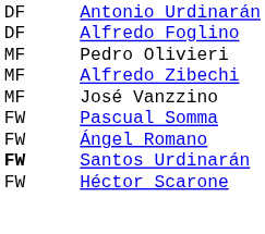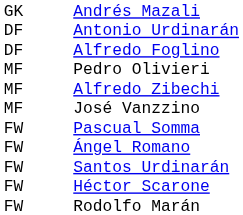+ row: GK | Andrés Mazali
Santos Urdinarán | column 1: bold -> normal
+ row: FW | Rodolfo Marán
